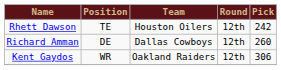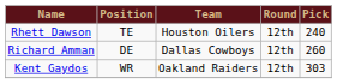Rhett Dawson | Pick: 242 -> 240
Kent Gaydos | Pick: 306 -> 303
